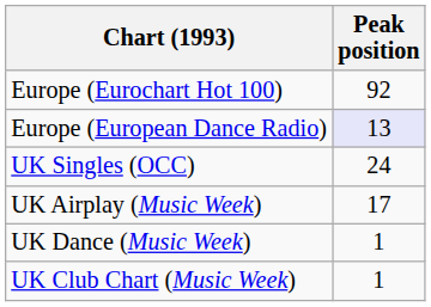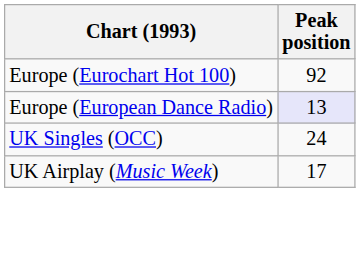- row: UK Dance (Music Week) | 1
- row: UK Club Chart (Music Week) | 1
